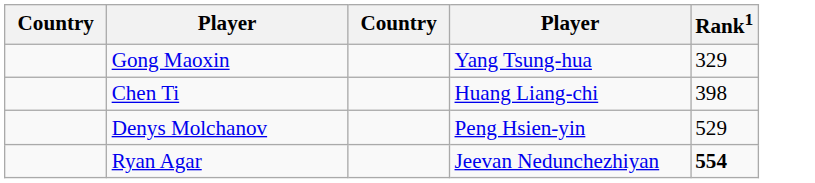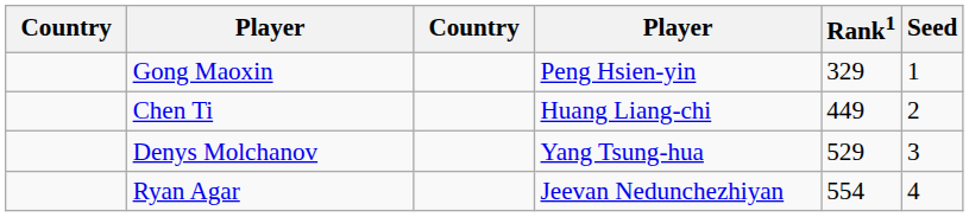+ column: Seed | 1 | 2 | 3 | 4
Gong Maoxin | column 4: Yang Tsung-hua -> Peng Hsien-yin
Chen Ti | Rank1: 398 -> 449
Denys Molchanov | column 4: Peng Hsien-yin -> Yang Tsung-hua
Ryan Agar | Rank1: bold -> normal
